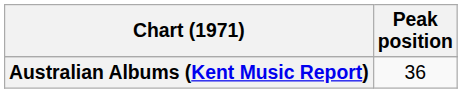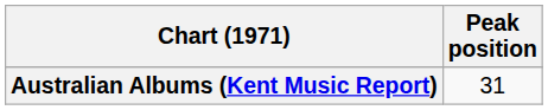Australian Albums (Kent Music Report) | Peak position: 36 -> 31
